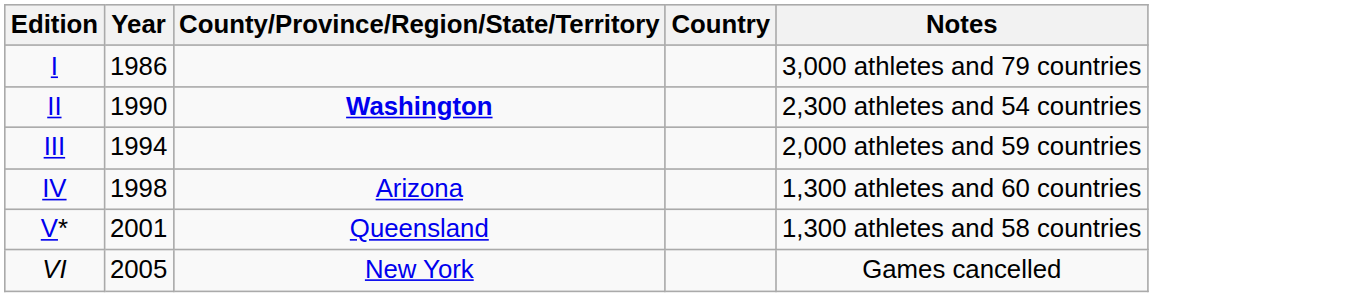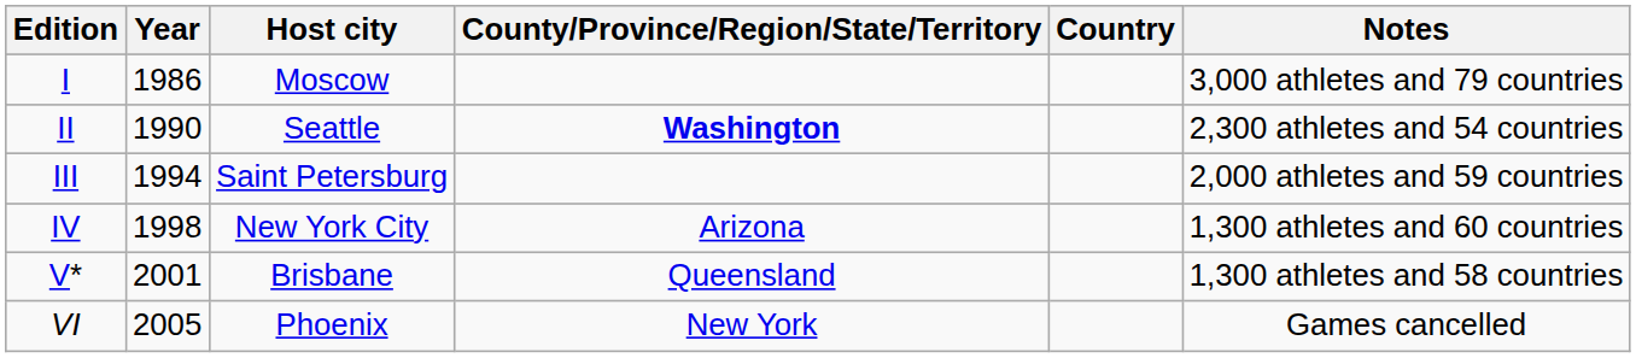+ column: Host city | Moscow | Seattle | Saint Petersburg | New York City | Brisbane | Phoenix
